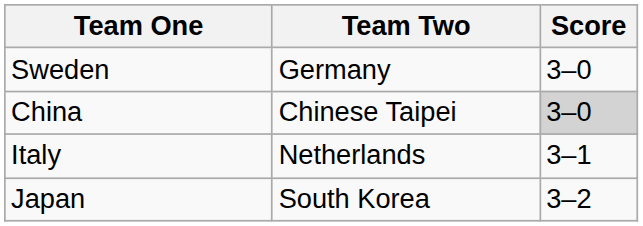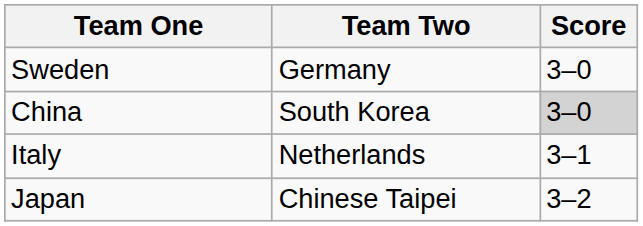China | Team Two: Chinese Taipei -> South Korea
Japan | Team Two: South Korea -> Chinese Taipei
